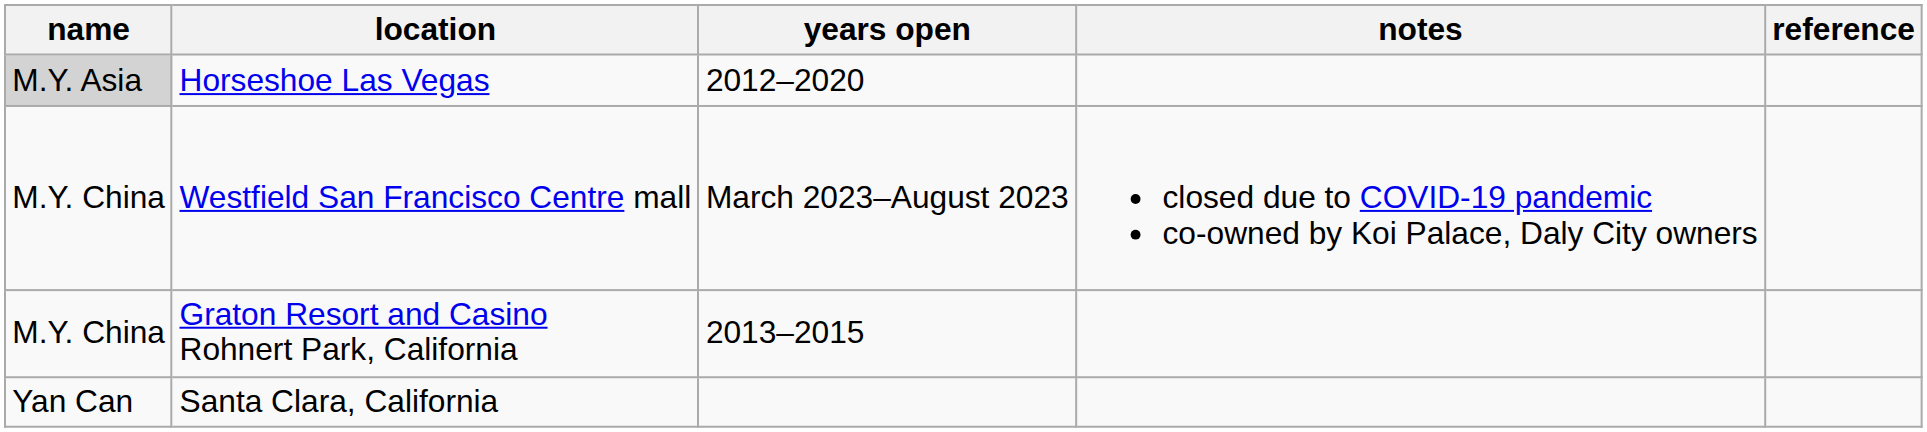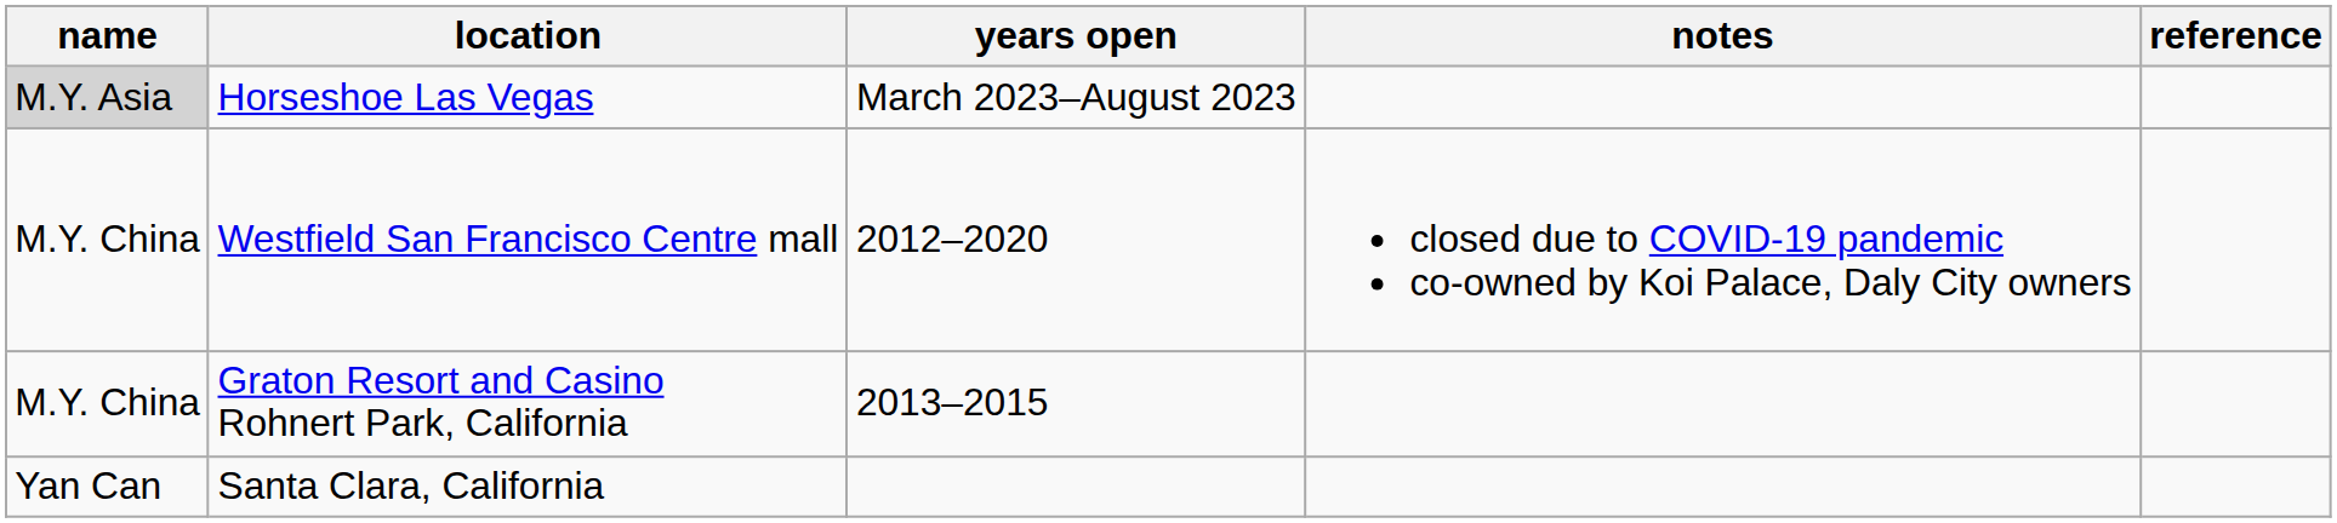Horseshoe Las Vegas | years open: 2012–2020 -> March 2023–August 2023
Westfield San Francisco Centre mall | years open: March 2023–August 2023 -> 2012–2020
